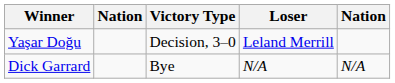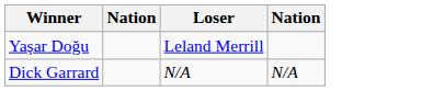- column: Victory Type | Decision, 3–0 | Bye
